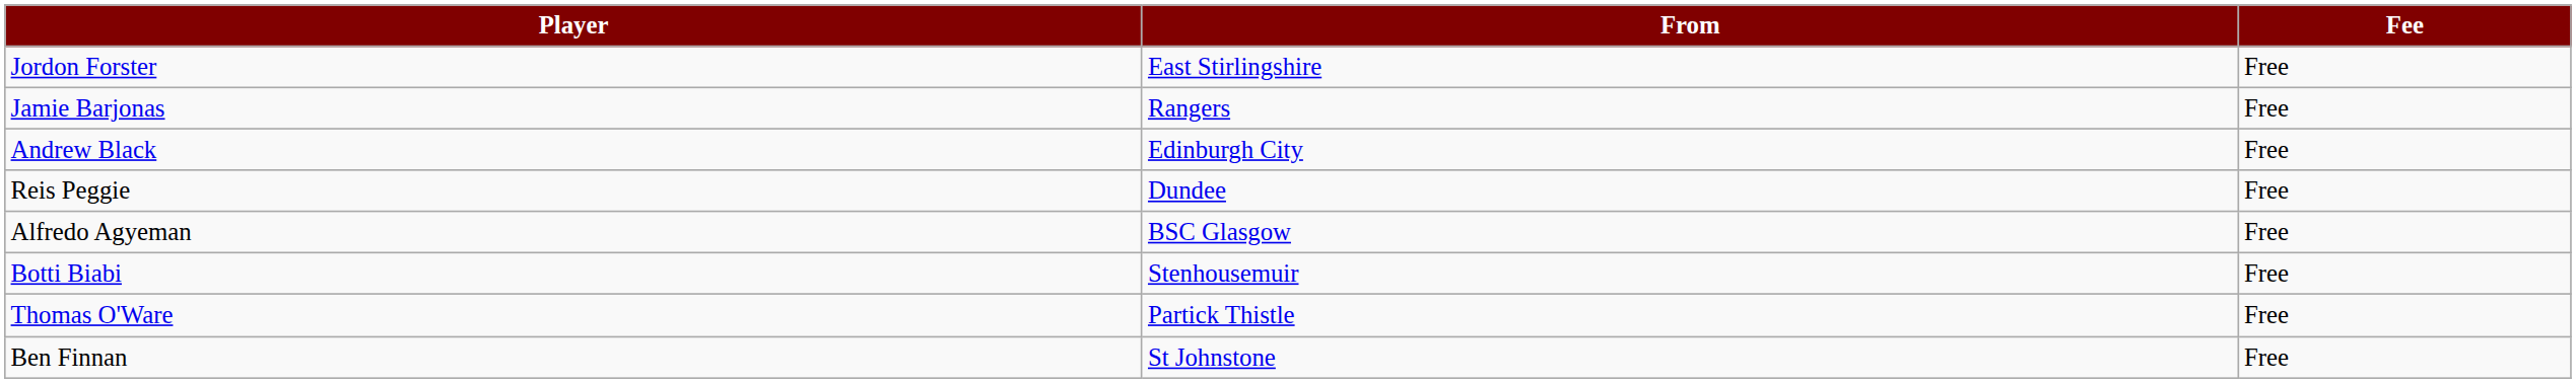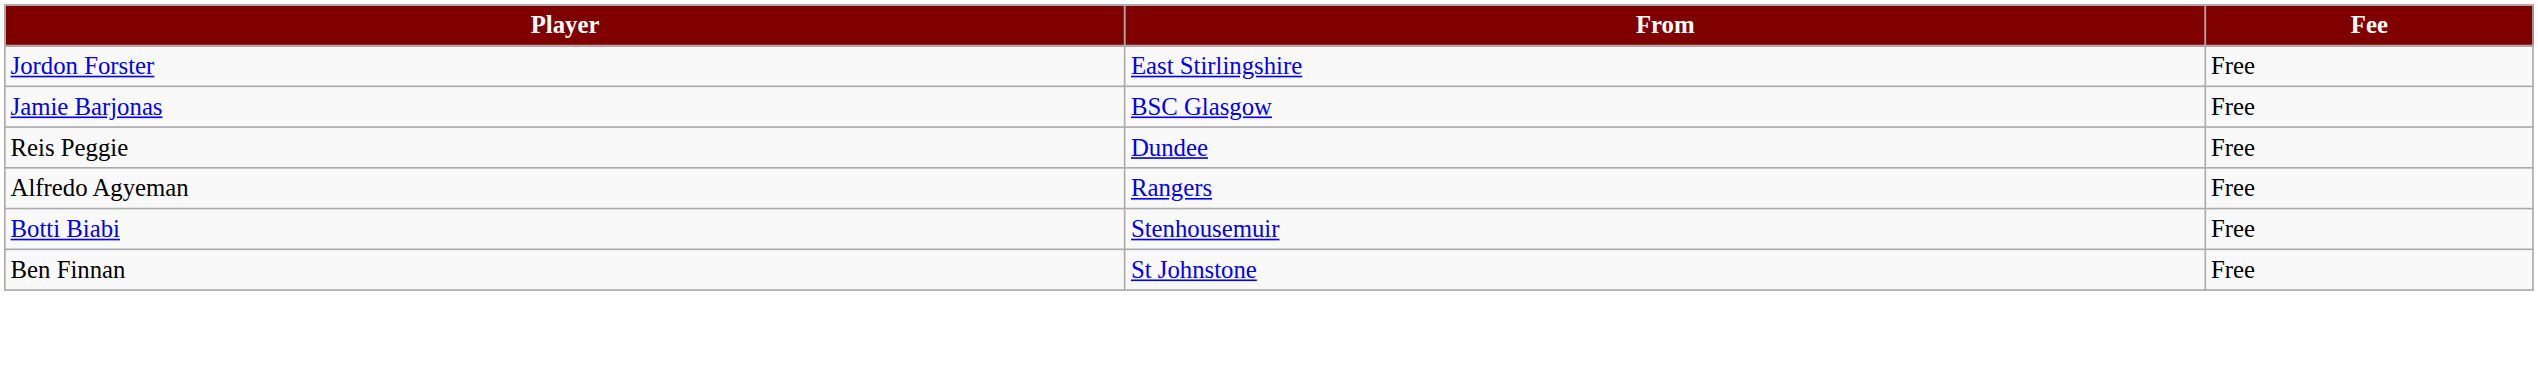Jamie Barjonas | From: Rangers -> BSC Glasgow
- row: Andrew Black | Edinburgh City | Free
Alfredo Agyeman | From: BSC Glasgow -> Rangers
- row: Thomas O'Ware | Partick Thistle | Free
